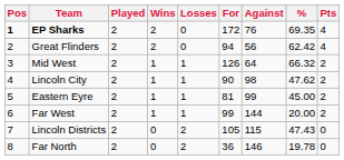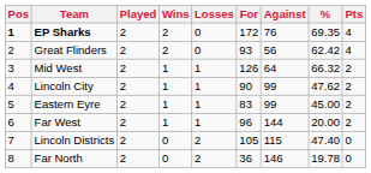Great Flinders | For: 94 -> 93
Lincoln City | Against: 98 -> 99
Eastern Eyre | For: 81 -> 83
Far West | For: 99 -> 96
Lincoln Districts | %: 47.43 -> 47.40
